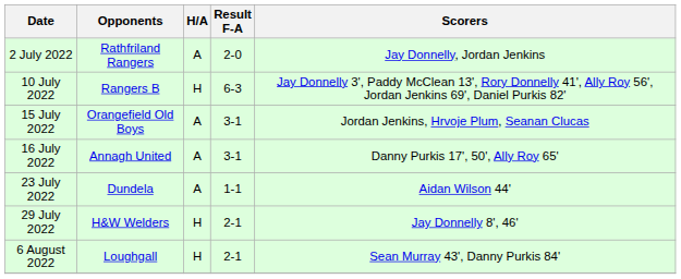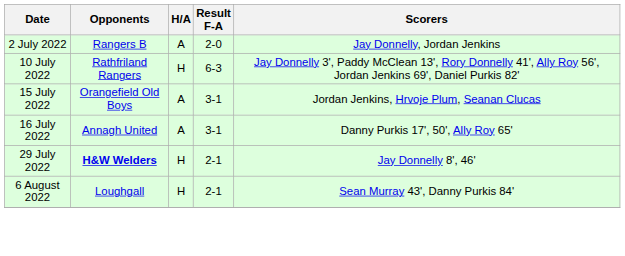2 July 2022 | Opponents: Rathfriland Rangers -> Rangers B
10 July 2022 | Opponents: Rangers B -> Rathfriland Rangers
- row: 23 July 2022 | Dundela | A | 1-1 | Aidan Wilson 44'
29 July 2022 | Opponents: normal -> bold
